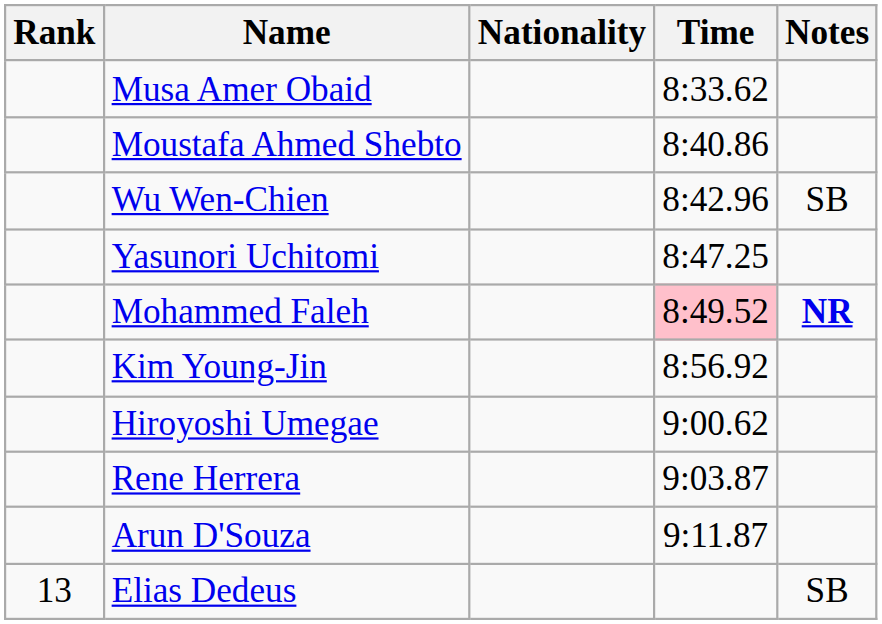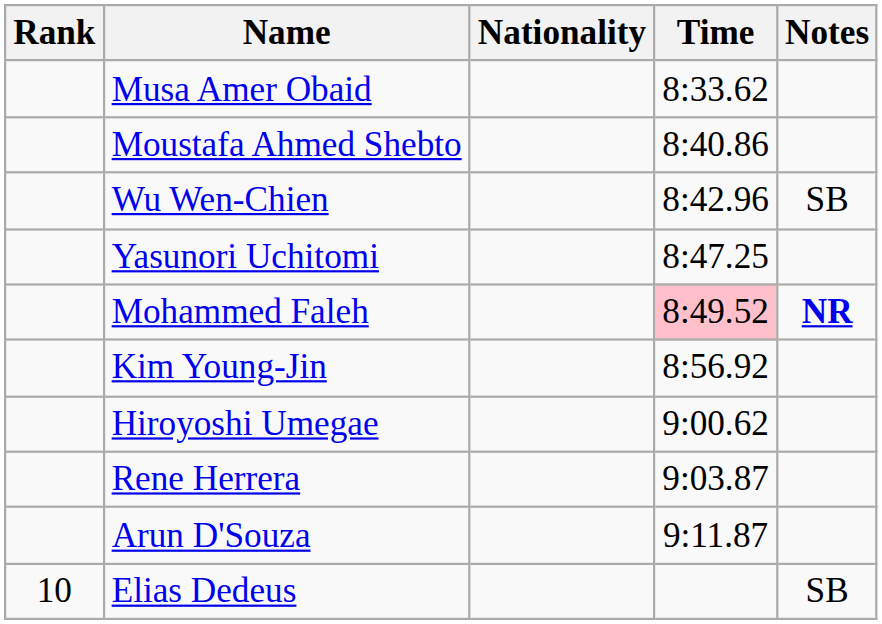Elias Dedeus | Rank: 13 -> 10
